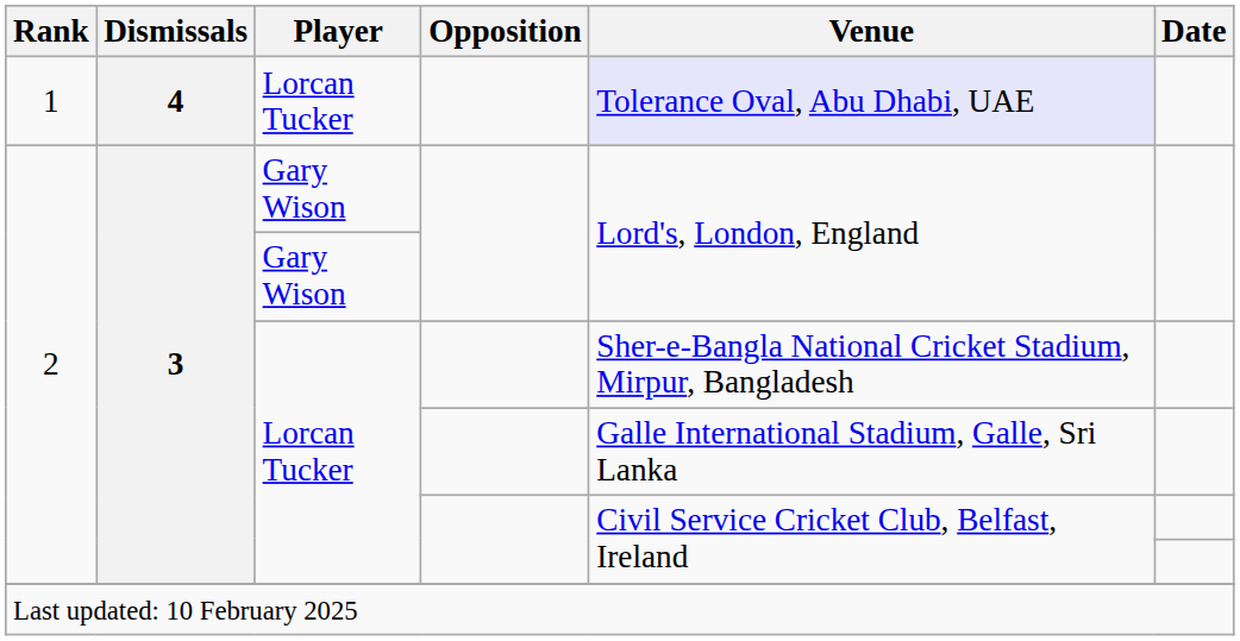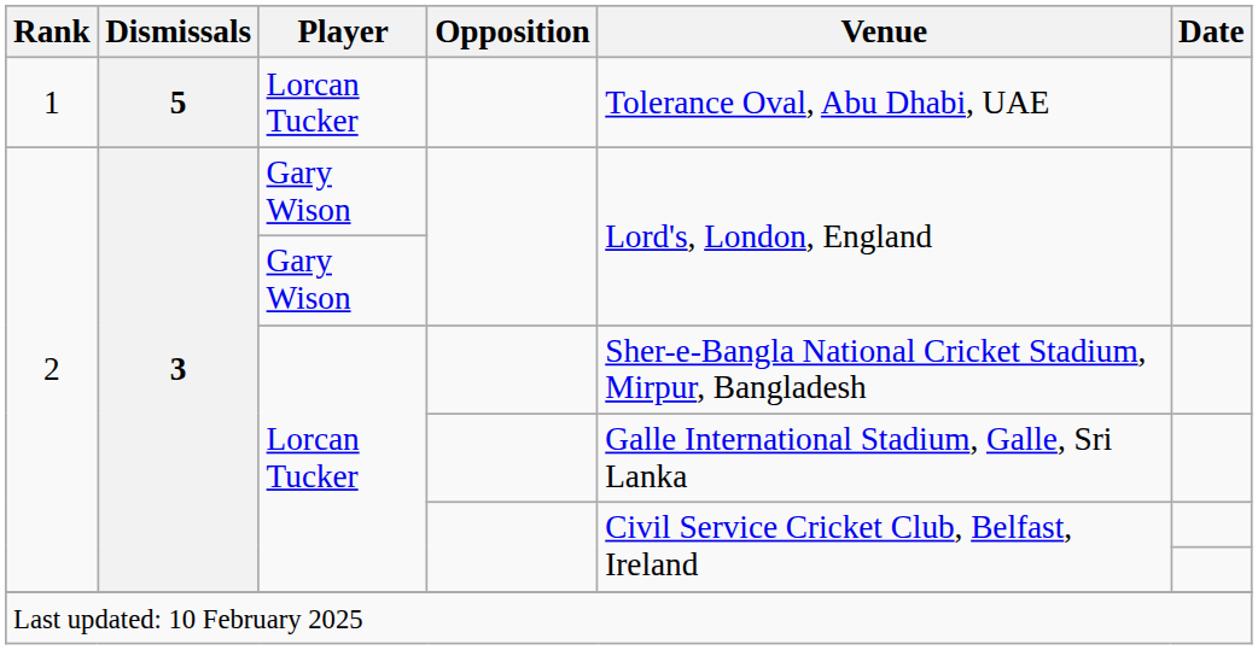1 | Dismissals: 4 -> 5
1 | Venue: lavender background -> no background
